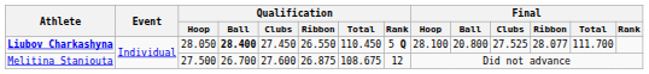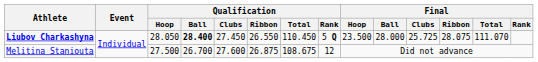Liubov Charkashyna | Final / Hoop: 28.100 -> 23.500
Liubov Charkashyna | Final / Ball: 20.800 -> 28.000
Liubov Charkashyna | Final / Clubs: 27.525 -> 25.725
Liubov Charkashyna | Final / Ribbon: 28.077 -> 28.075
Liubov Charkashyna | Final / Total: 111.700 -> 111.070
